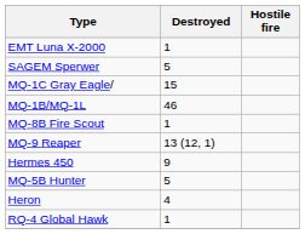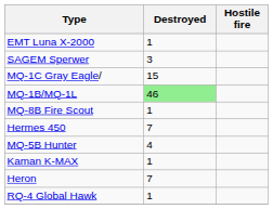SAGEM Sperwer | Destroyed: 5 -> 3
MQ-1B/MQ-1L | Destroyed: no background -> lightgreen background
- row: MQ-9 Reaper | 13 (12, 1)
Hermes 450 | Destroyed: 9 -> 7
MQ-5B Hunter | Destroyed: 5 -> 4
+ row: Kaman K-MAX | 1
Heron | Destroyed: 4 -> 7
